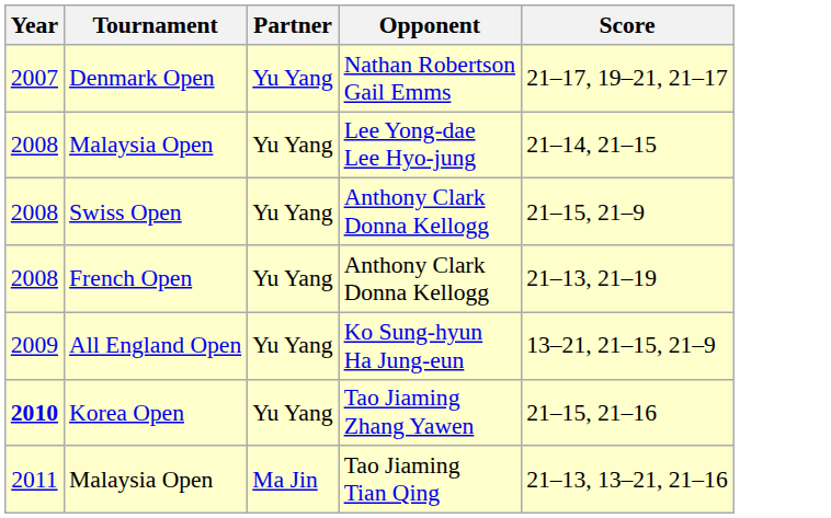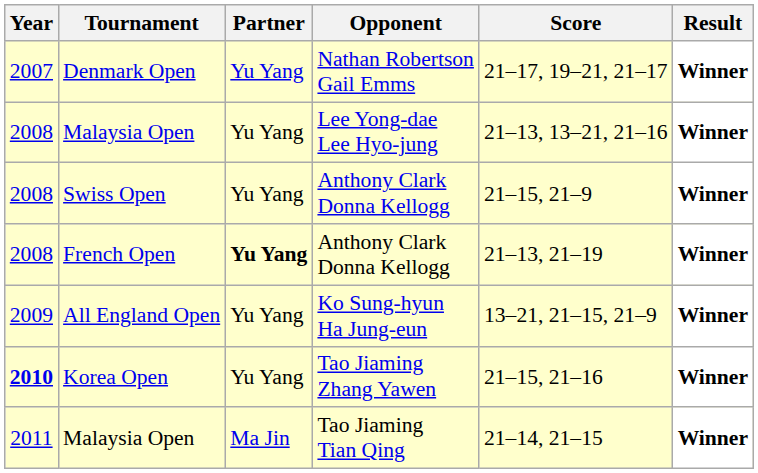+ column: Result | Winner | Winner | Winner | Winner | Winner | Winner | Winner
Malaysia Open / Lee Yong-dae Lee Hyo-jung | Score: 21–14, 21–15 -> 21–13, 13–21, 21–16
French Open | Partner: normal -> bold
Malaysia Open / Tao Jiaming Tian Qing | Score: 21–13, 13–21, 21–16 -> 21–14, 21–15
